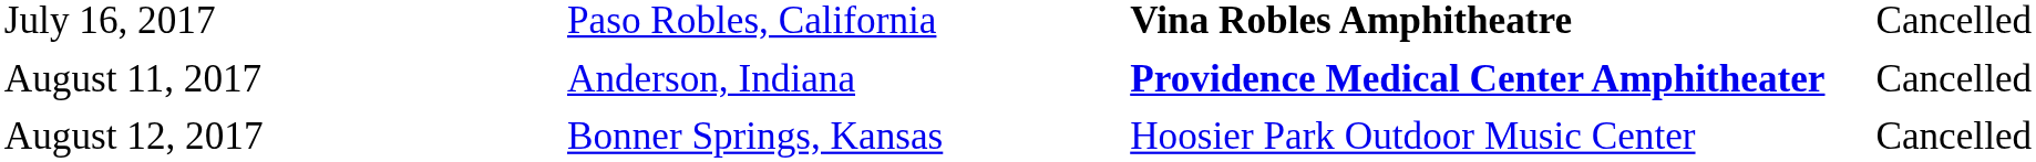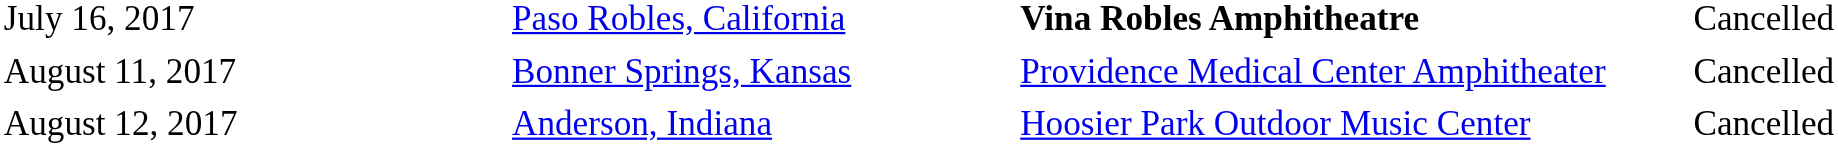August 11, 2017 | column 2: Anderson, Indiana -> Bonner Springs, Kansas
August 11, 2017 | column 3: bold -> normal
August 12, 2017 | column 2: Bonner Springs, Kansas -> Anderson, Indiana
